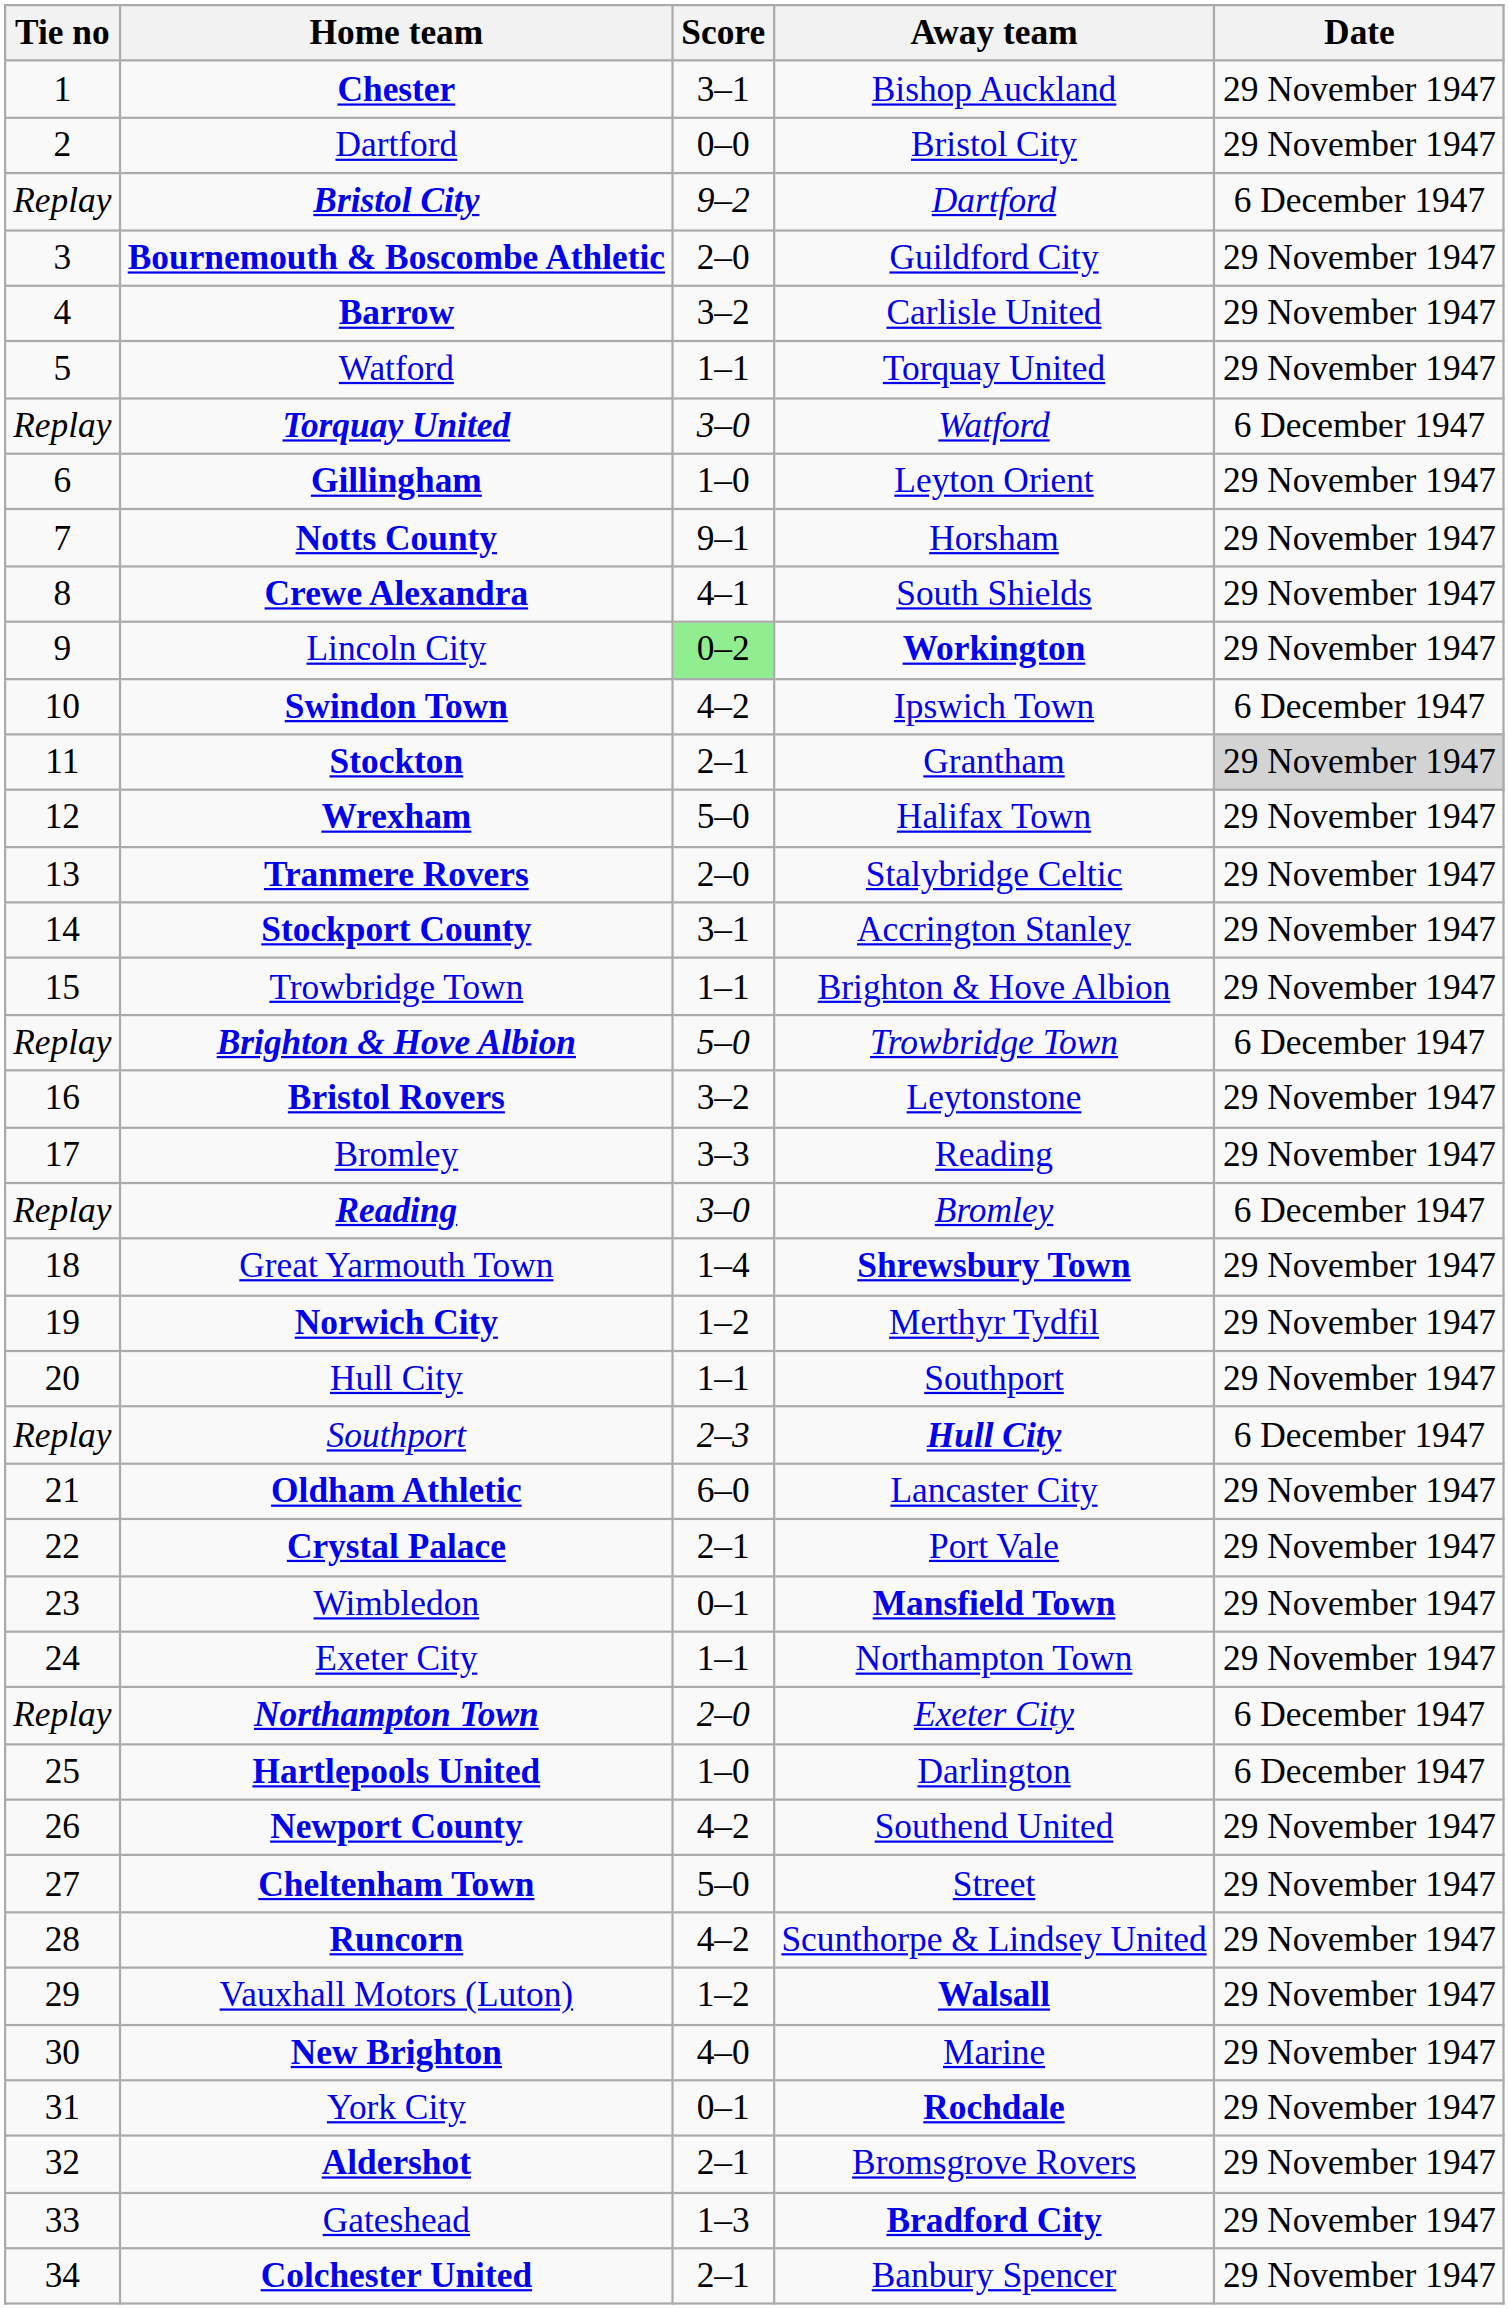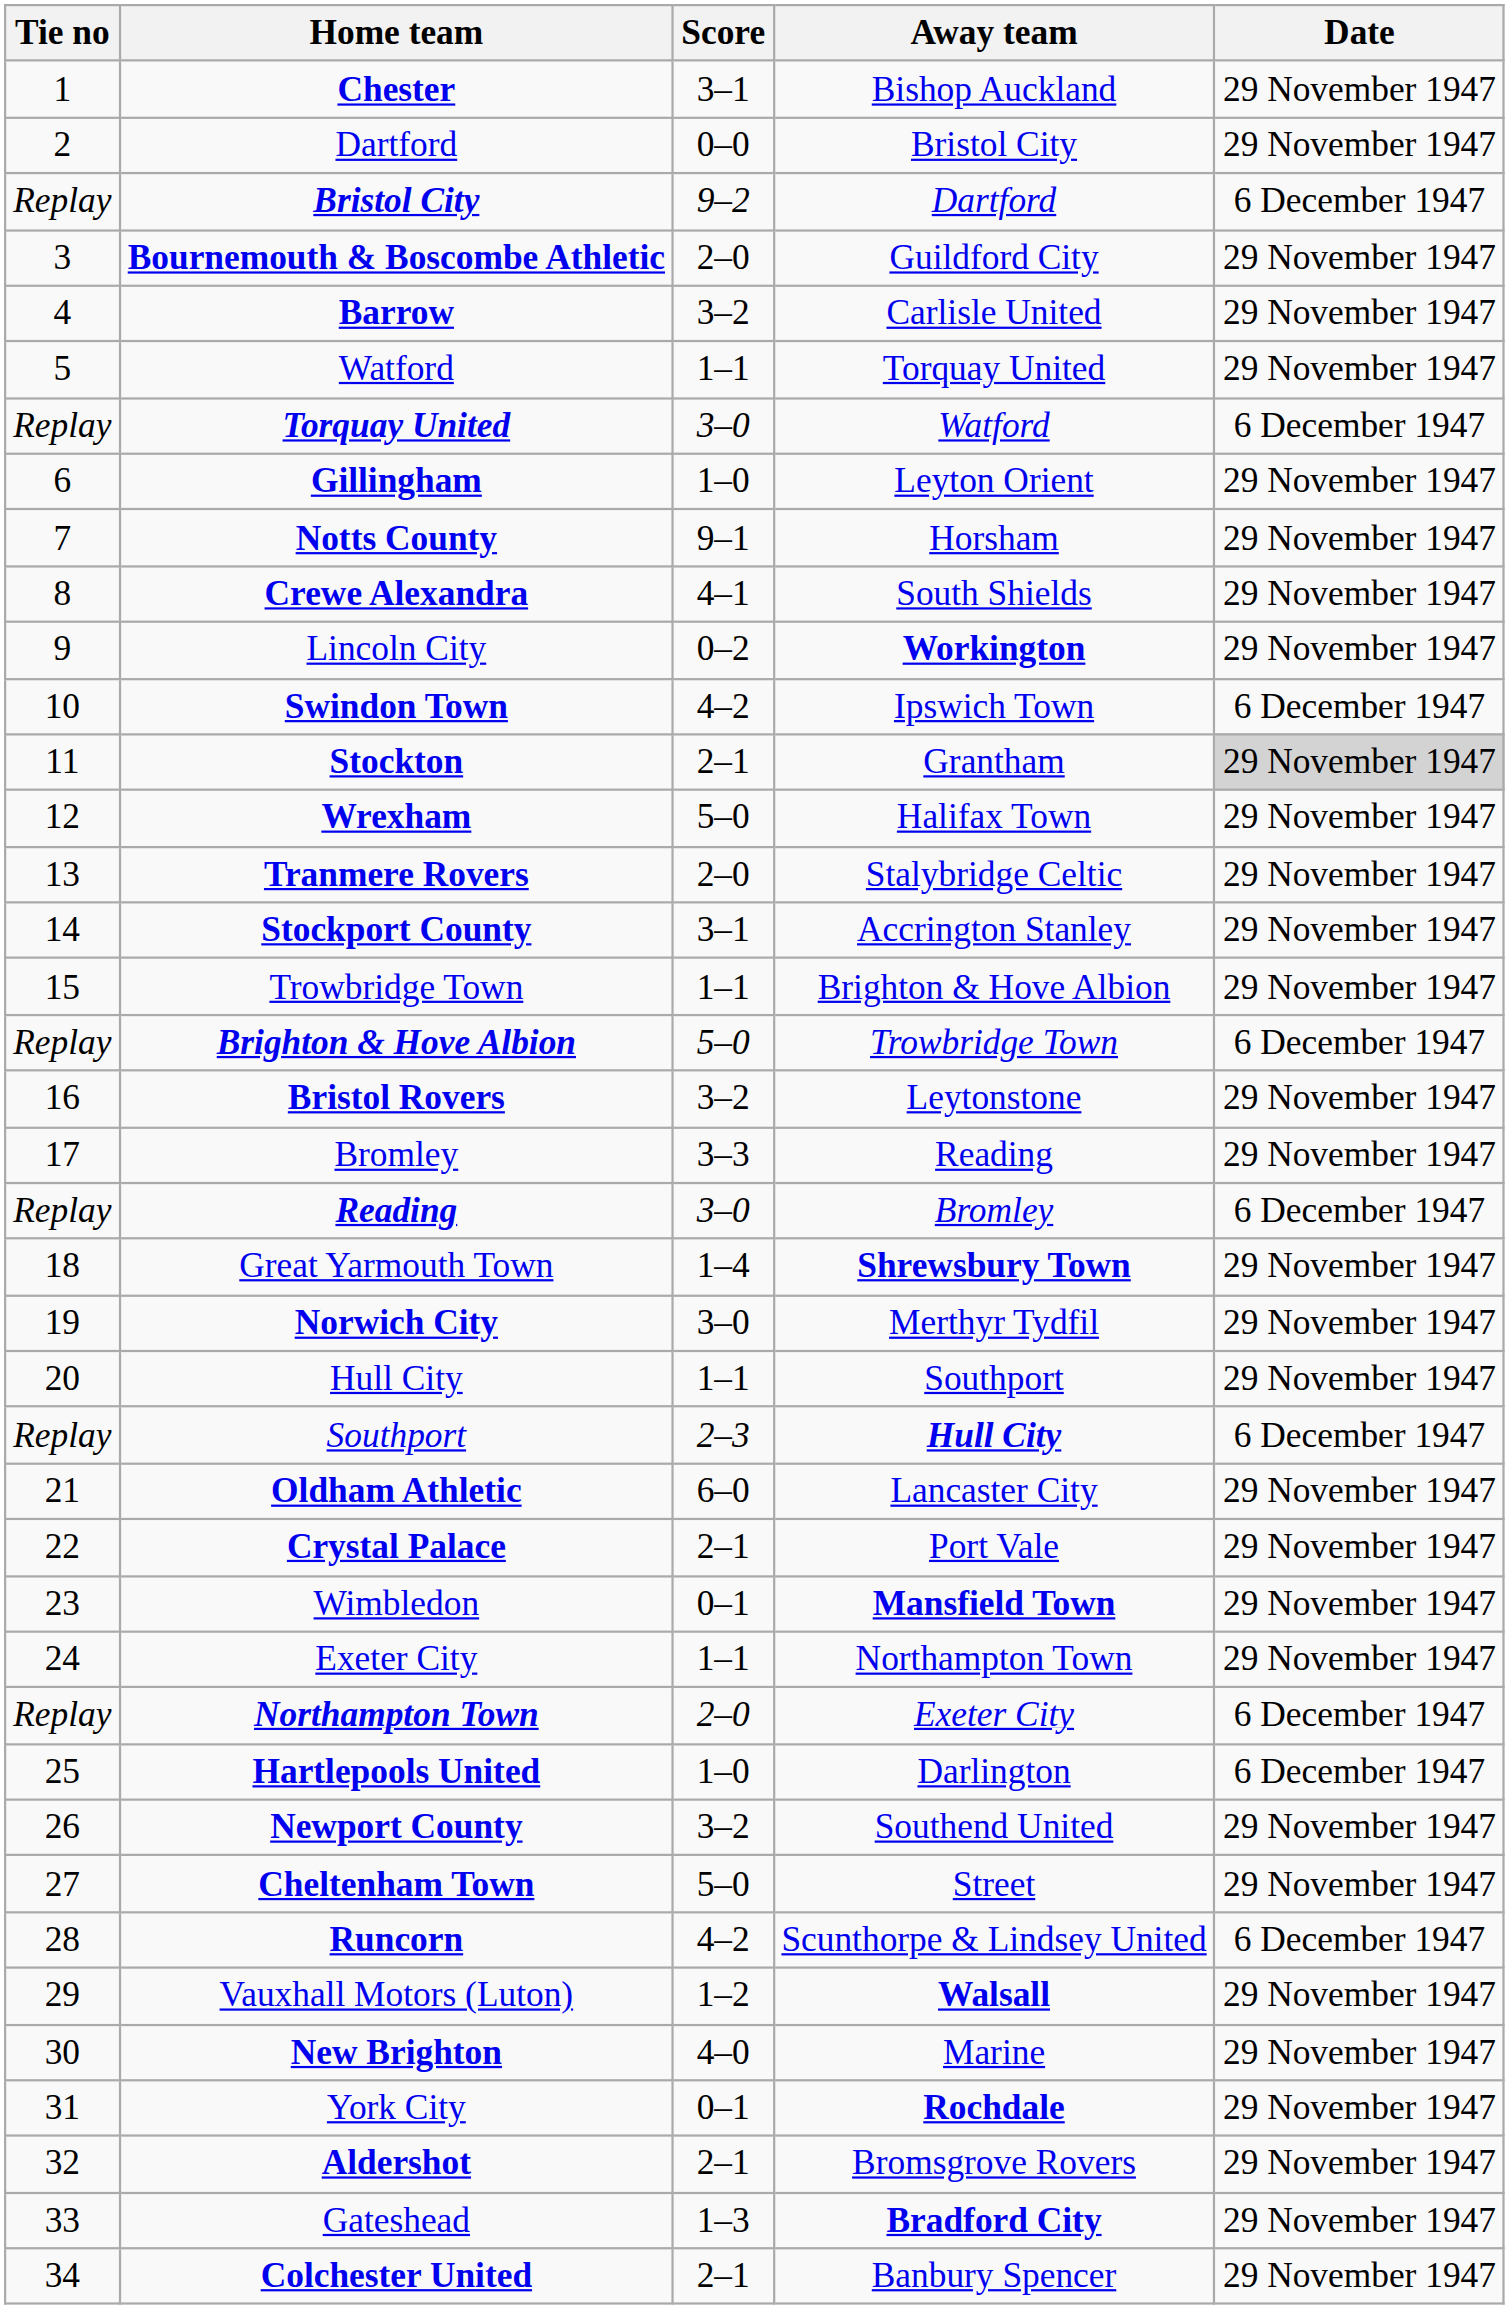Lincoln City | Score: lightgreen background -> no background
Norwich City | Score: 1–2 -> 3–0
Newport County | Score: 4–2 -> 3–2
Runcorn | Date: 29 November 1947 -> 6 December 1947
